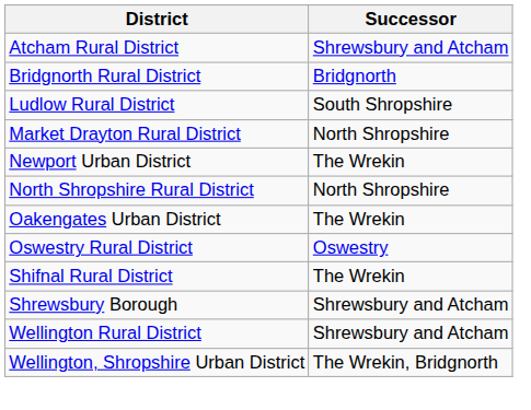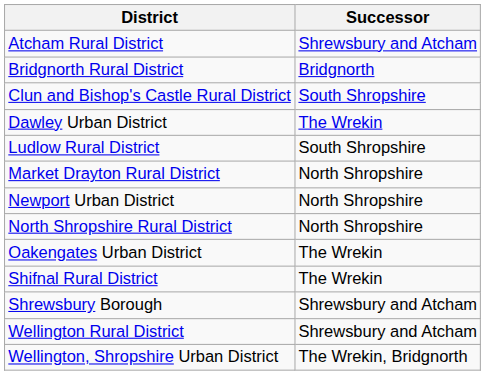+ row: Clun and Bishop's Castle Rural District | South Shropshire
+ row: Dawley Urban District | The Wrekin
Newport Urban District | Successor: The Wrekin -> North Shropshire
- row: Oswestry Rural District | Oswestry
